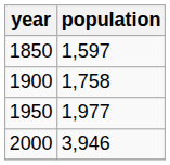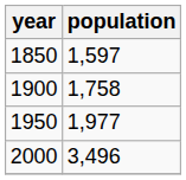2000 | population: 3,946 -> 3,496
